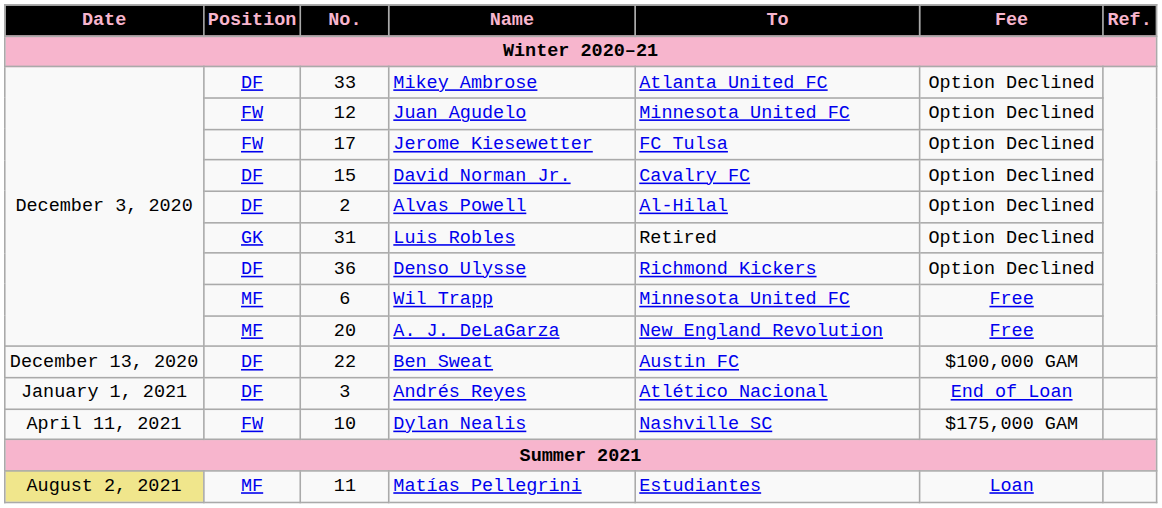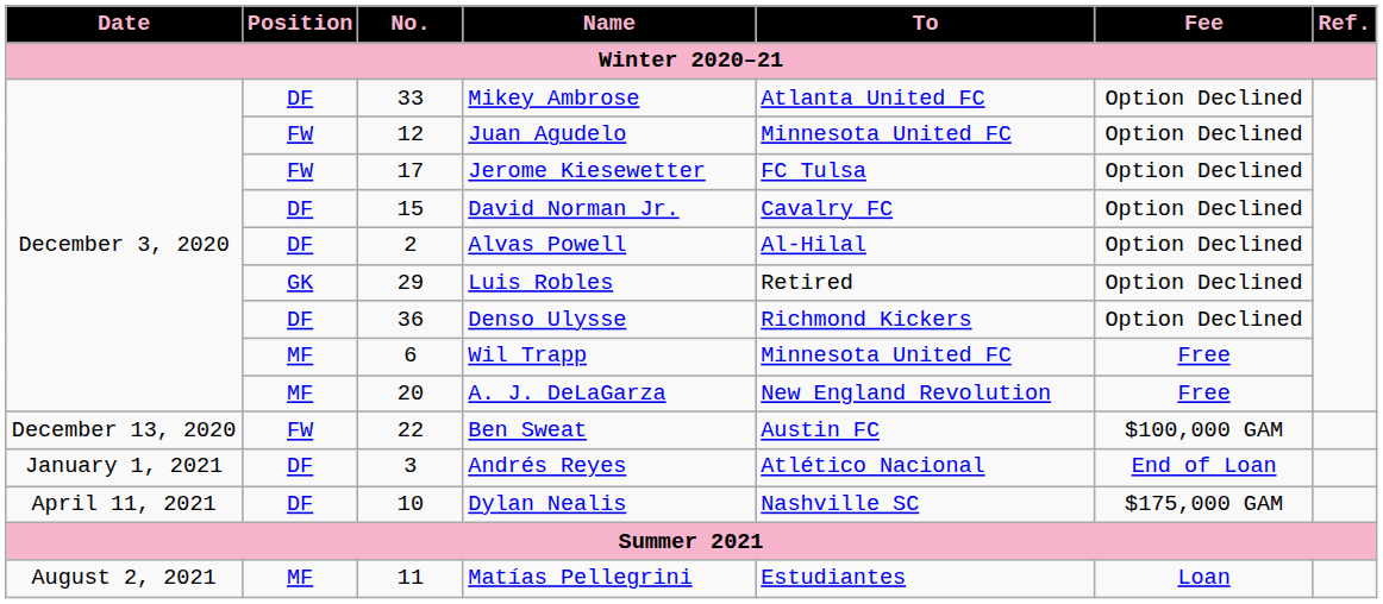Luis Robles | No.: 31 -> 29
Ben Sweat | Position: DF -> FW
Dylan Nealis | Position: FW -> DF
Matías Pellegrini | Date: khaki background -> no background
